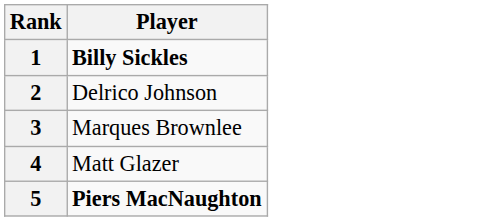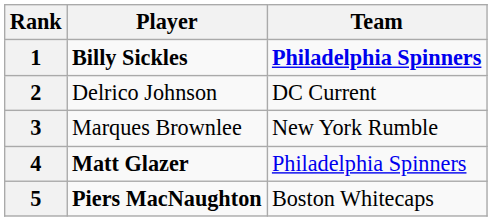+ column: Team | Philadelphia Spinners | DC Current | New York Rumble | Philadelphia Spinners | Boston Whitecaps
4 | Player: normal -> bold
